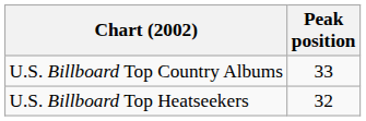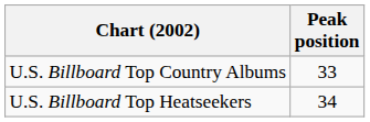U.S. Billboard Top Heatseekers | Peak position: 32 -> 34
